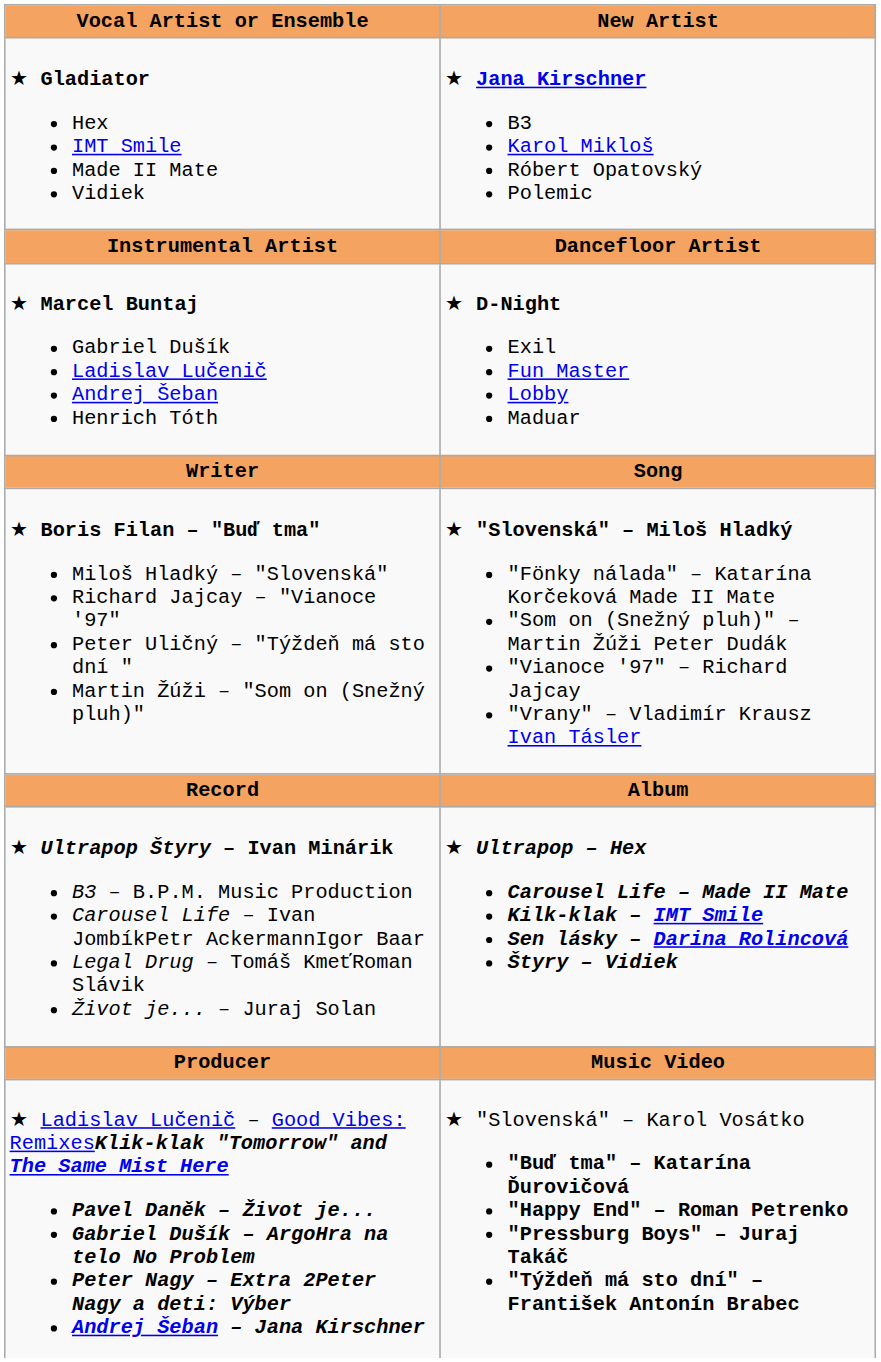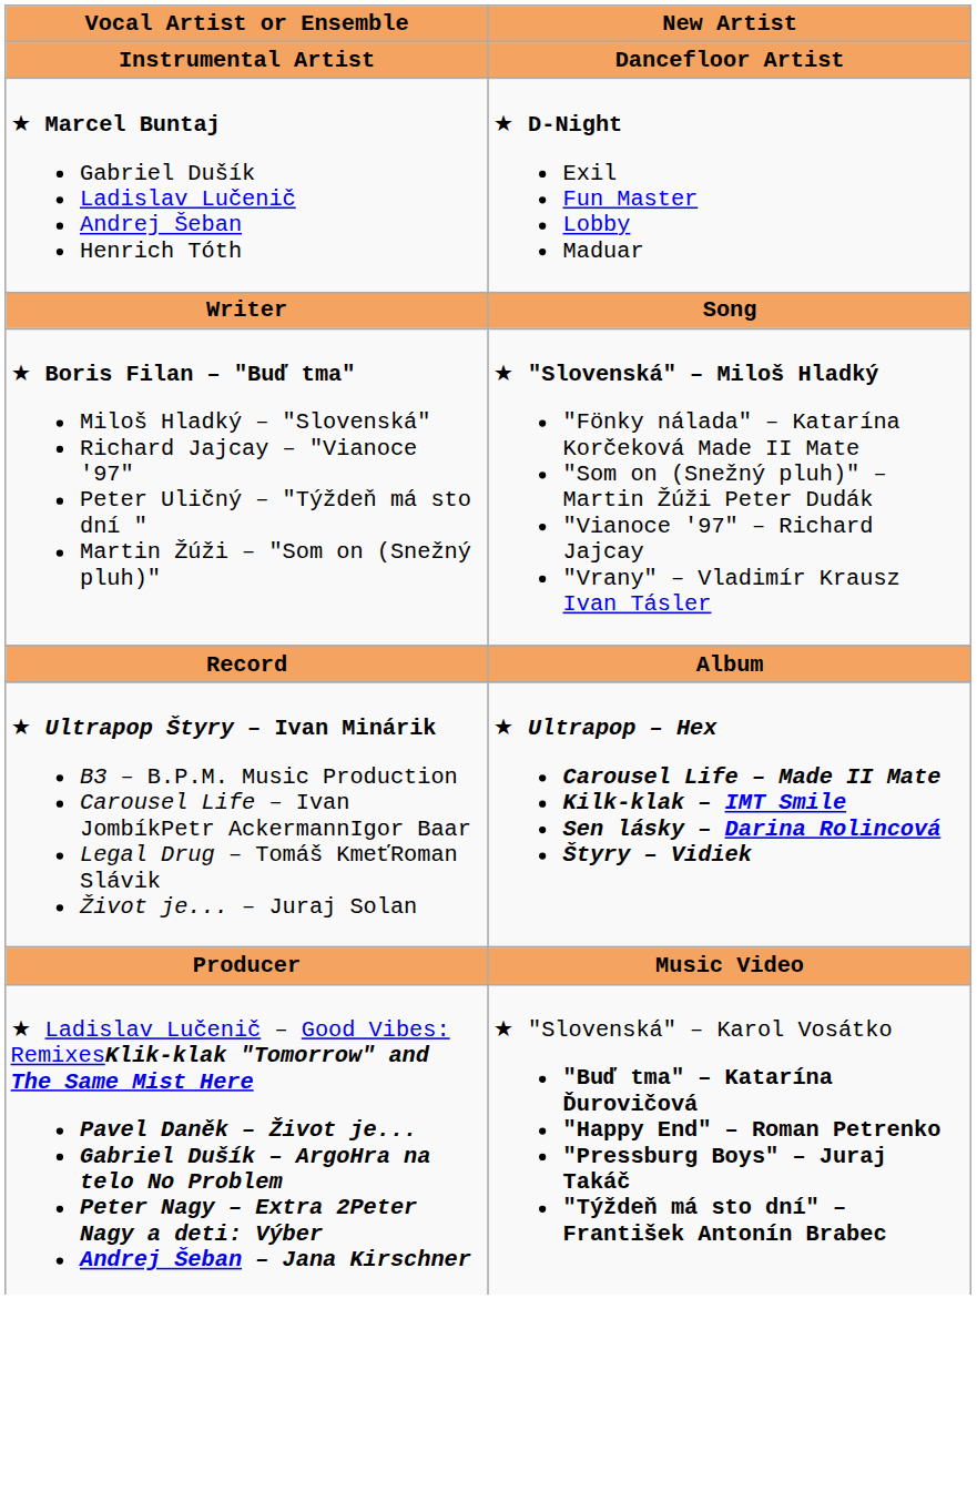- row: ★ Gladiator Hex IMT Smile Made II Mate Vidiek | ★ Jana Kirschner B3 Karol Mikloš Róbert Opatovský Polemic
